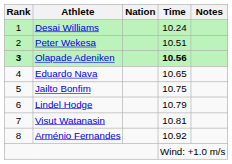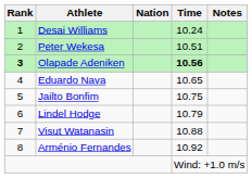Visut Watanasin | Time: 10.81 -> 10.88
